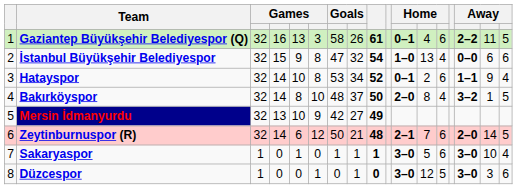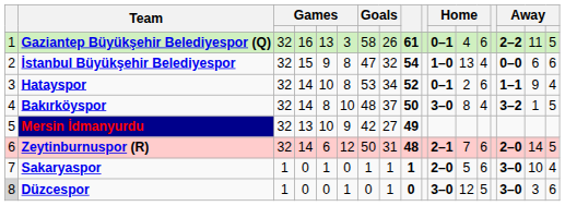Bakırköyspor | column 11: 2–0 -> 3–0
Zeytinburnuspor (R) | column 8: 21 -> 31
Sakaryaspor | column 11: 3–0 -> 2–0
Düzcespor | column 1: no background -> lightgrey background
